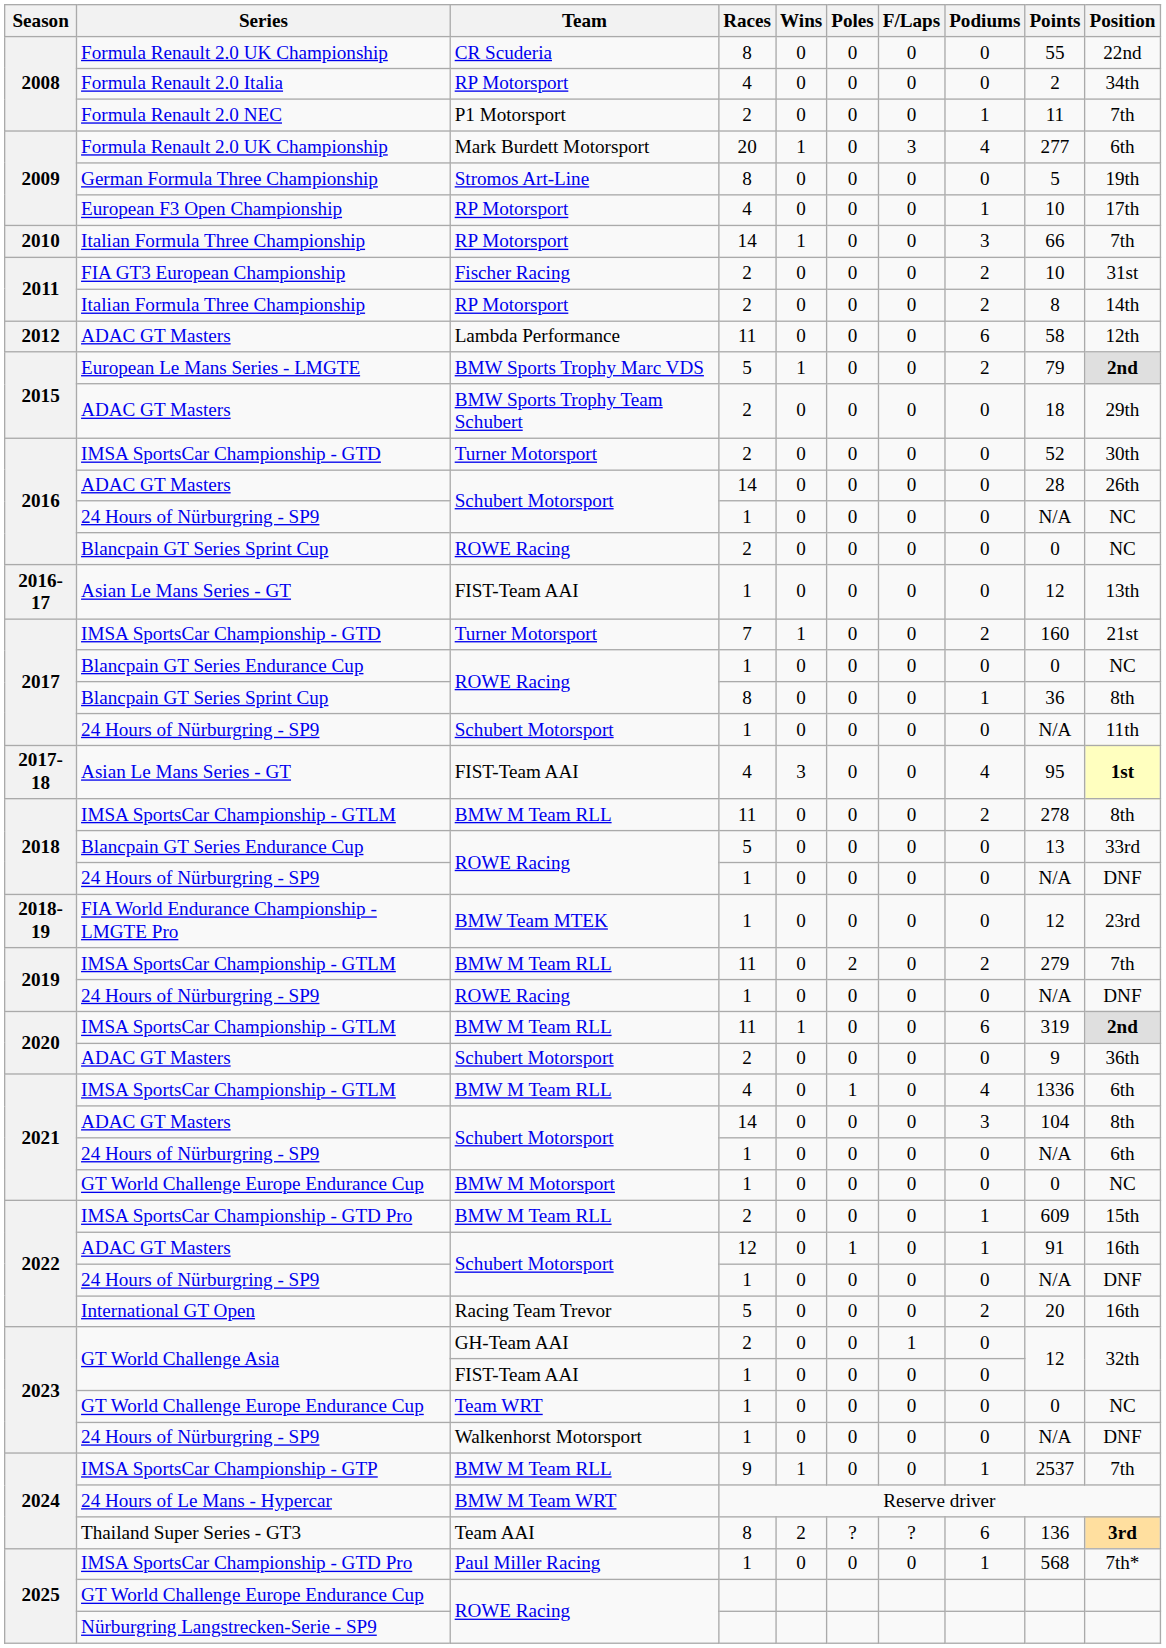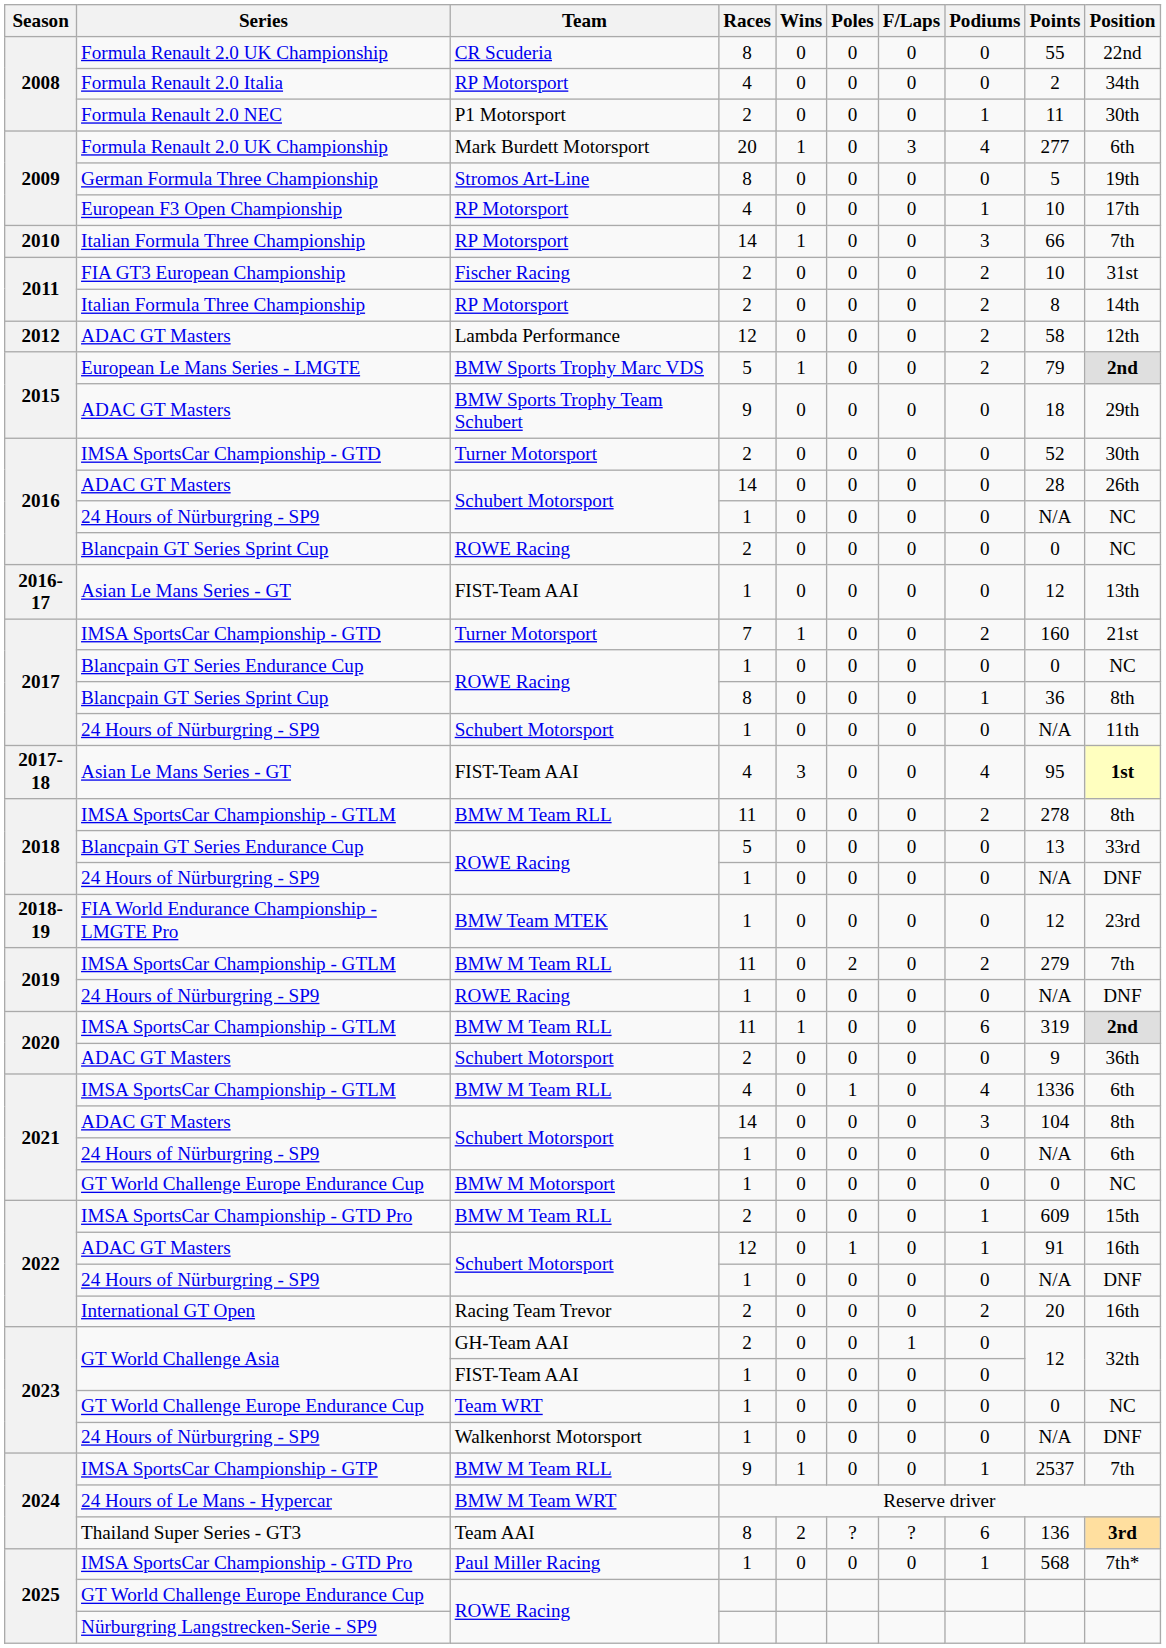Formula Renault 2.0 NEC | Position: 7th -> 30th
2012 / ADAC GT Masters | Races: 11 -> 12
2012 / ADAC GT Masters | Podiums: 6 -> 2
2015 / ADAC GT Masters | Races: 2 -> 9
International GT Open | Races: 5 -> 2
